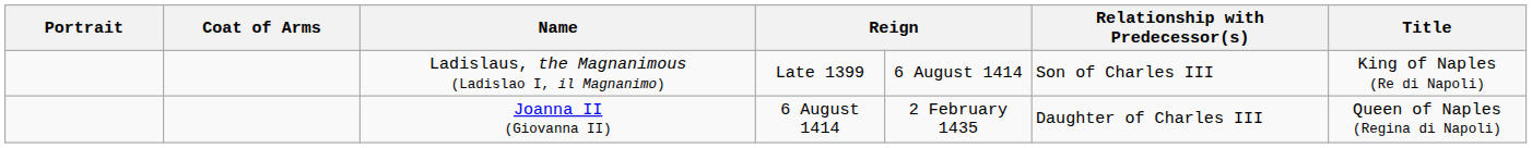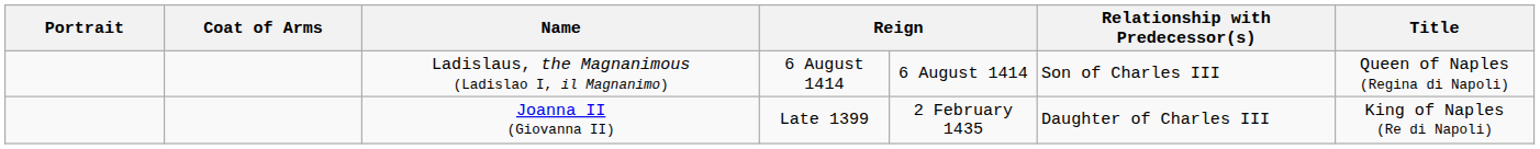Ladislaus, the Magnanimous (Ladislao I, il Magnanimo) | column 4: Late 1399 -> 6 August 1414
Ladislaus, the Magnanimous (Ladislao I, il Magnanimo) | Title: King of Naples (Re di Napoli) -> Queen of Naples (Regina di Napoli)
Joanna II (Giovanna II) | column 4: 6 August 1414 -> Late 1399
Joanna II (Giovanna II) | Title: Queen of Naples (Regina di Napoli) -> King of Naples (Re di Napoli)
